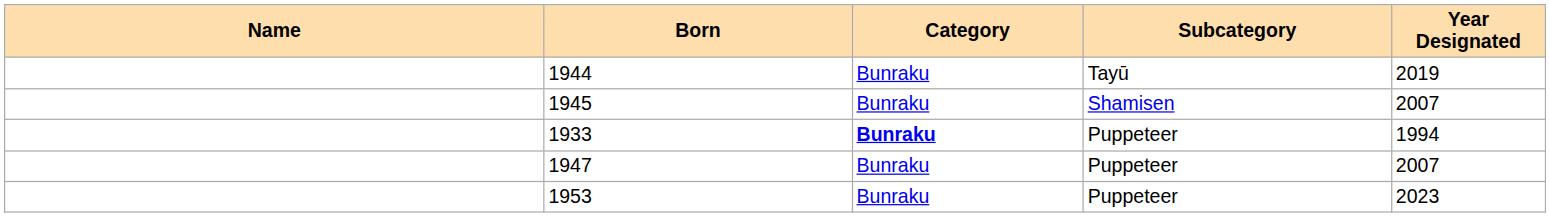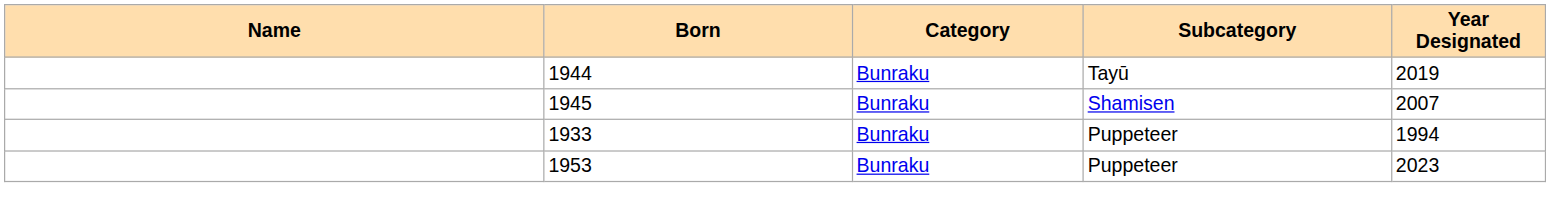1933 | Category: bold -> normal
- row: 1947 | Bunraku | Puppeteer | 2007
